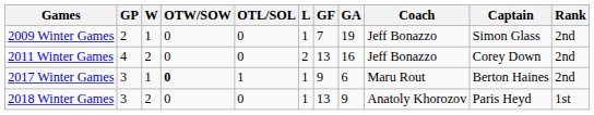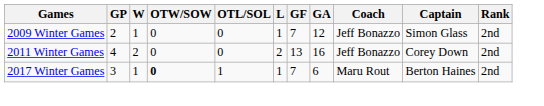2009 Winter Games | GA: 19 -> 12
2017 Winter Games | GF: 9 -> 7
- row: 2018 Winter Games | 3 | 2 | 0 | 0 | 1 | 13 | 9 | Anatoly Khorozov | Paris Heyd | 1st
